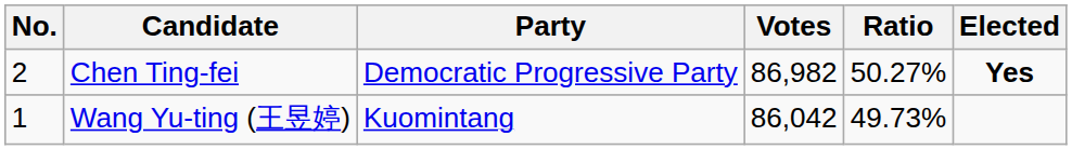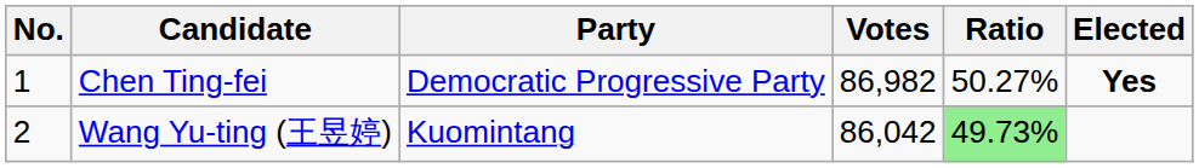Chen Ting-fei | No.: 2 -> 1
Wang Yu-ting (王昱婷) | No.: 1 -> 2
Wang Yu-ting (王昱婷) | Ratio: no background -> lightgreen background
